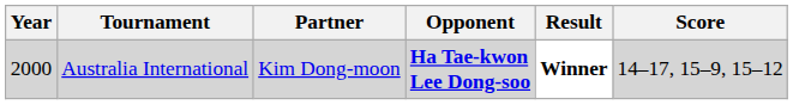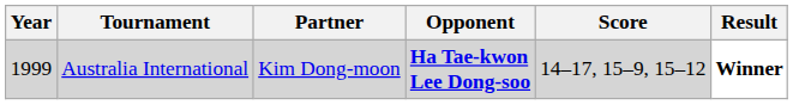columns swapped: Score <-> Result
Australia International | Year: 2000 -> 1999
